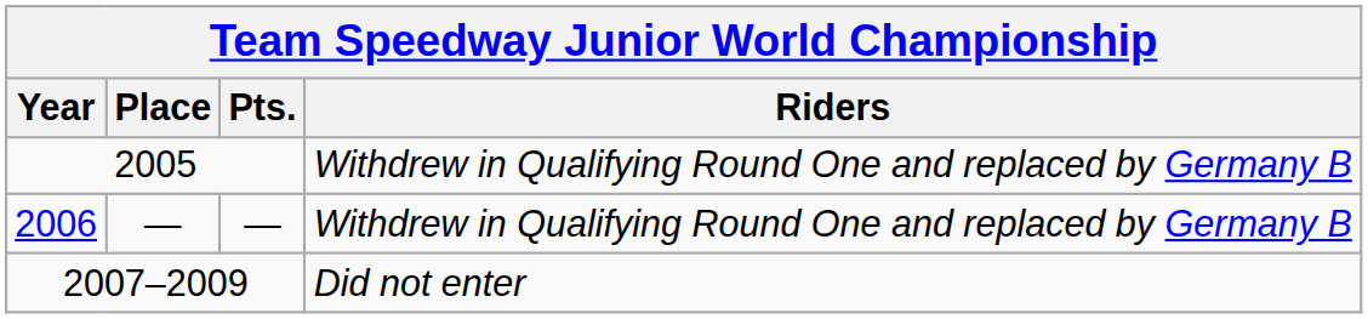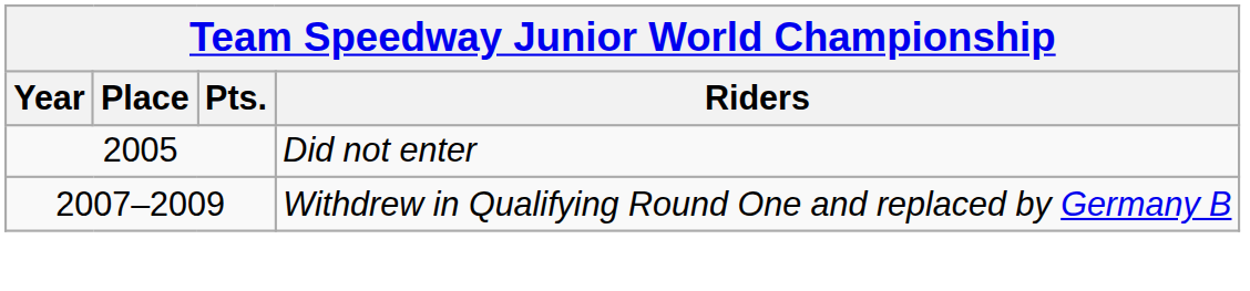2005 | Riders: Withdrew in Qualifying Round One and replaced by Germany B -> Did not enter
- row: 2006 | — | — | Withdrew in Qualifying Round One and replaced by Germany B
2007–2009 | Riders: Did not enter -> Withdrew in Qualifying Round One and replaced by Germany B
